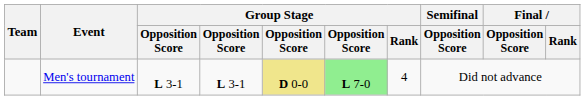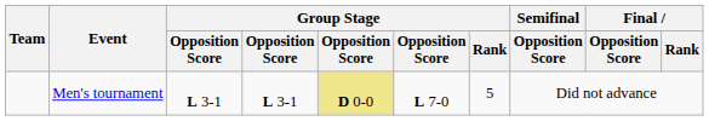Men's tournament | column 6: lightgreen background -> no background
Men's tournament | Group Stage / Rank: 4 -> 5
